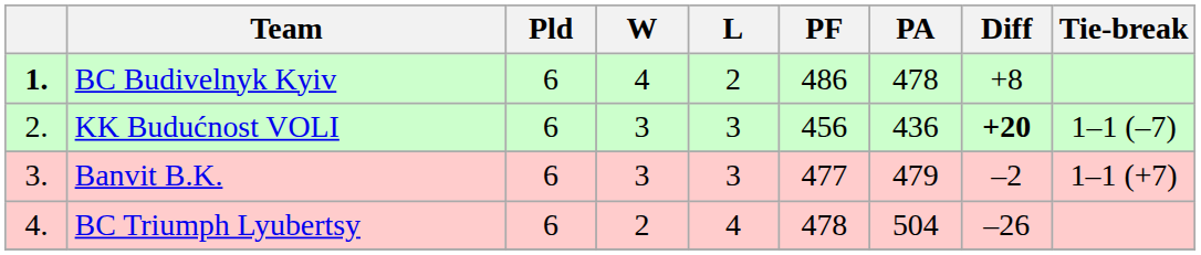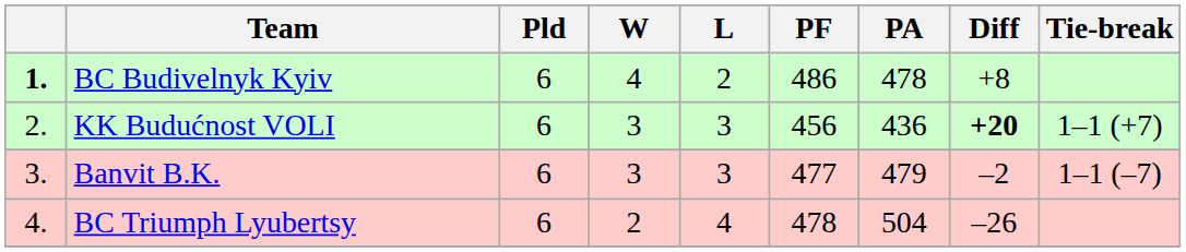KK Budućnost VOLI | Tie-break: 1–1 (–7) -> 1–1 (+7)
Banvit B.K. | Tie-break: 1–1 (+7) -> 1–1 (–7)
